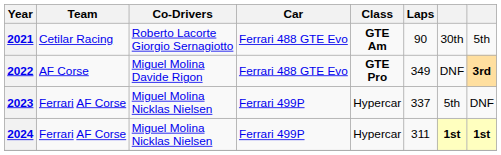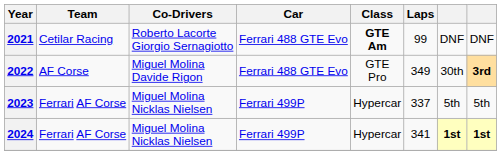2021 | Laps: 90 -> 99
2021 | column 7: 30th -> DNF
2021 | column 8: 5th -> DNF
2022 | Class: bold -> normal
2022 | column 7: DNF -> 30th
2023 | column 8: DNF -> 5th
2024 | Laps: 311 -> 341
